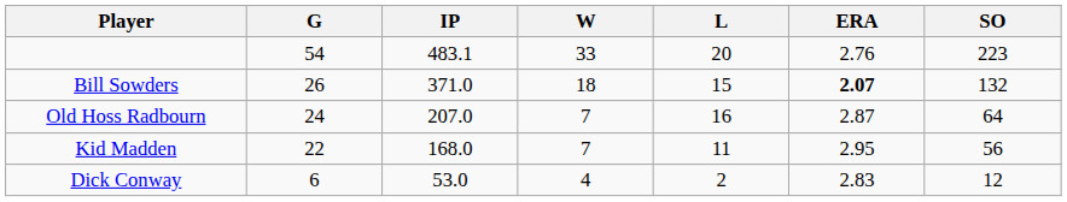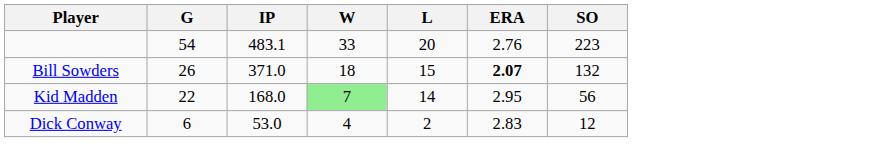- row: Old Hoss Radbourn | 24 | 207.0 | 7 | 16 | 2.87 | 64
Kid Madden | W: no background -> lightgreen background
Kid Madden | L: 11 -> 14
